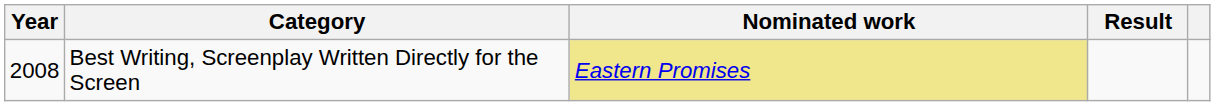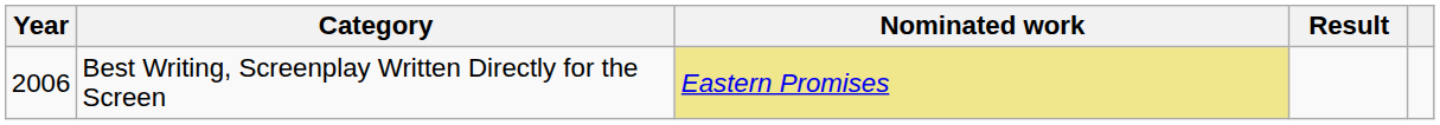Best Writing, Screenplay Written Directly for the Screen | Year: 2008 -> 2006
